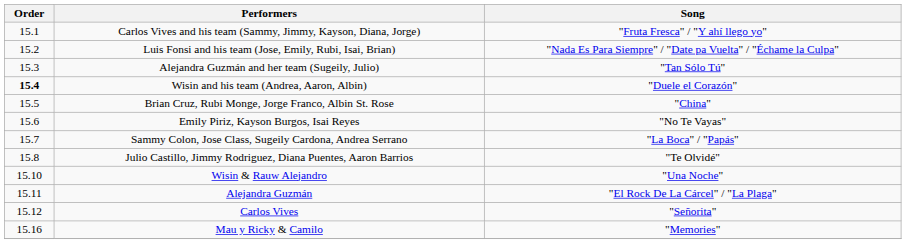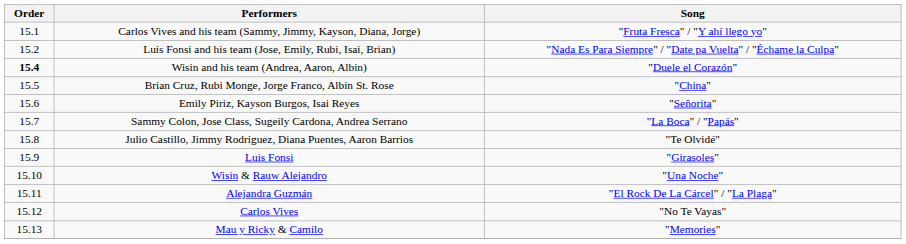- row: 15.3 | Alejandra Guzmán and her team (Sugeily, Julio) | "Tan Sólo Tú"
Emily Piriz, Kayson Burgos, Isai Reyes | Song: "No Te Vayas" -> "Señorita"
+ row: 15.9 | Luis Fonsi | "Girasoles"
Carlos Vives | Song: "Señorita" -> "No Te Vayas"
Mau y Ricky & Camilo | Order: 15.16 -> 15.13
